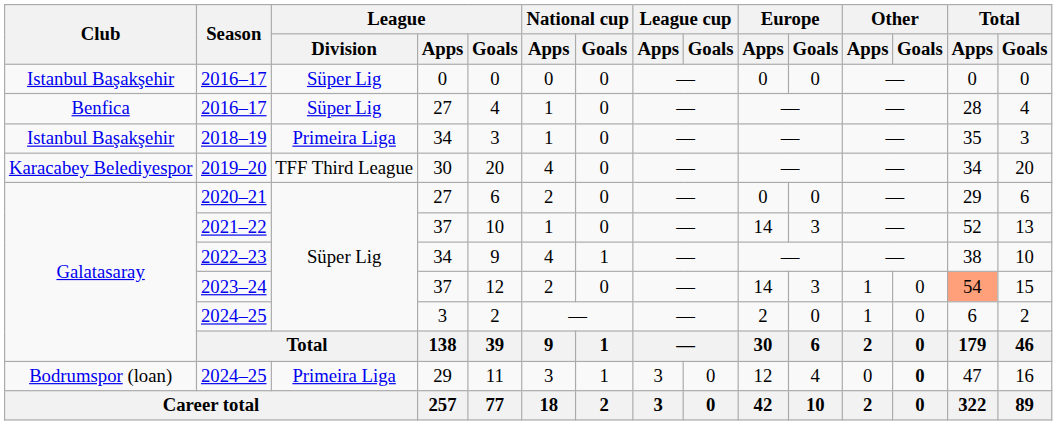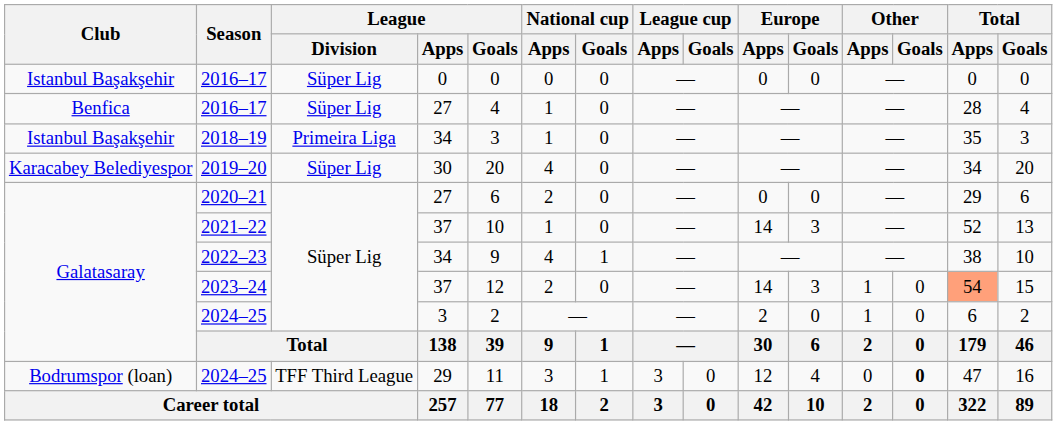2019–20 | League / Division: TFF Third League -> Süper Lig
2024–25 / 29 | League / Division: Primeira Liga -> TFF Third League
